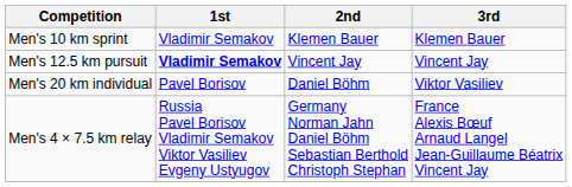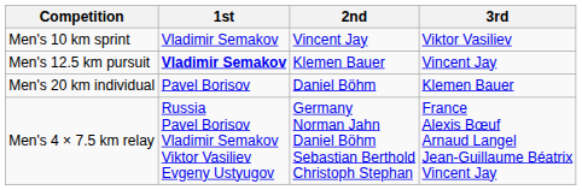Men's 10 km sprint | 2nd: Klemen Bauer -> Vincent Jay
Men's 10 km sprint | 3rd: Klemen Bauer -> Viktor Vasiliev
Men's 12.5 km pursuit | 2nd: Vincent Jay -> Klemen Bauer
Men's 20 km individual | 3rd: Viktor Vasiliev -> Klemen Bauer
